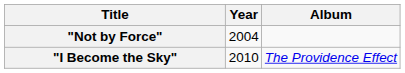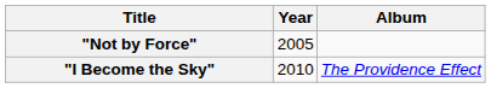"Not by Force" | Year: 2004 -> 2005
